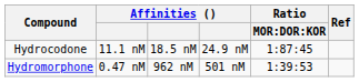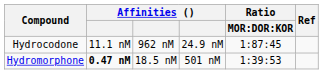Hydrocodone | column 3: 18.5 nM -> 962 nM
Hydromorphone | column 2: normal -> bold
Hydromorphone | column 3: 962 nM -> 18.5 nM
